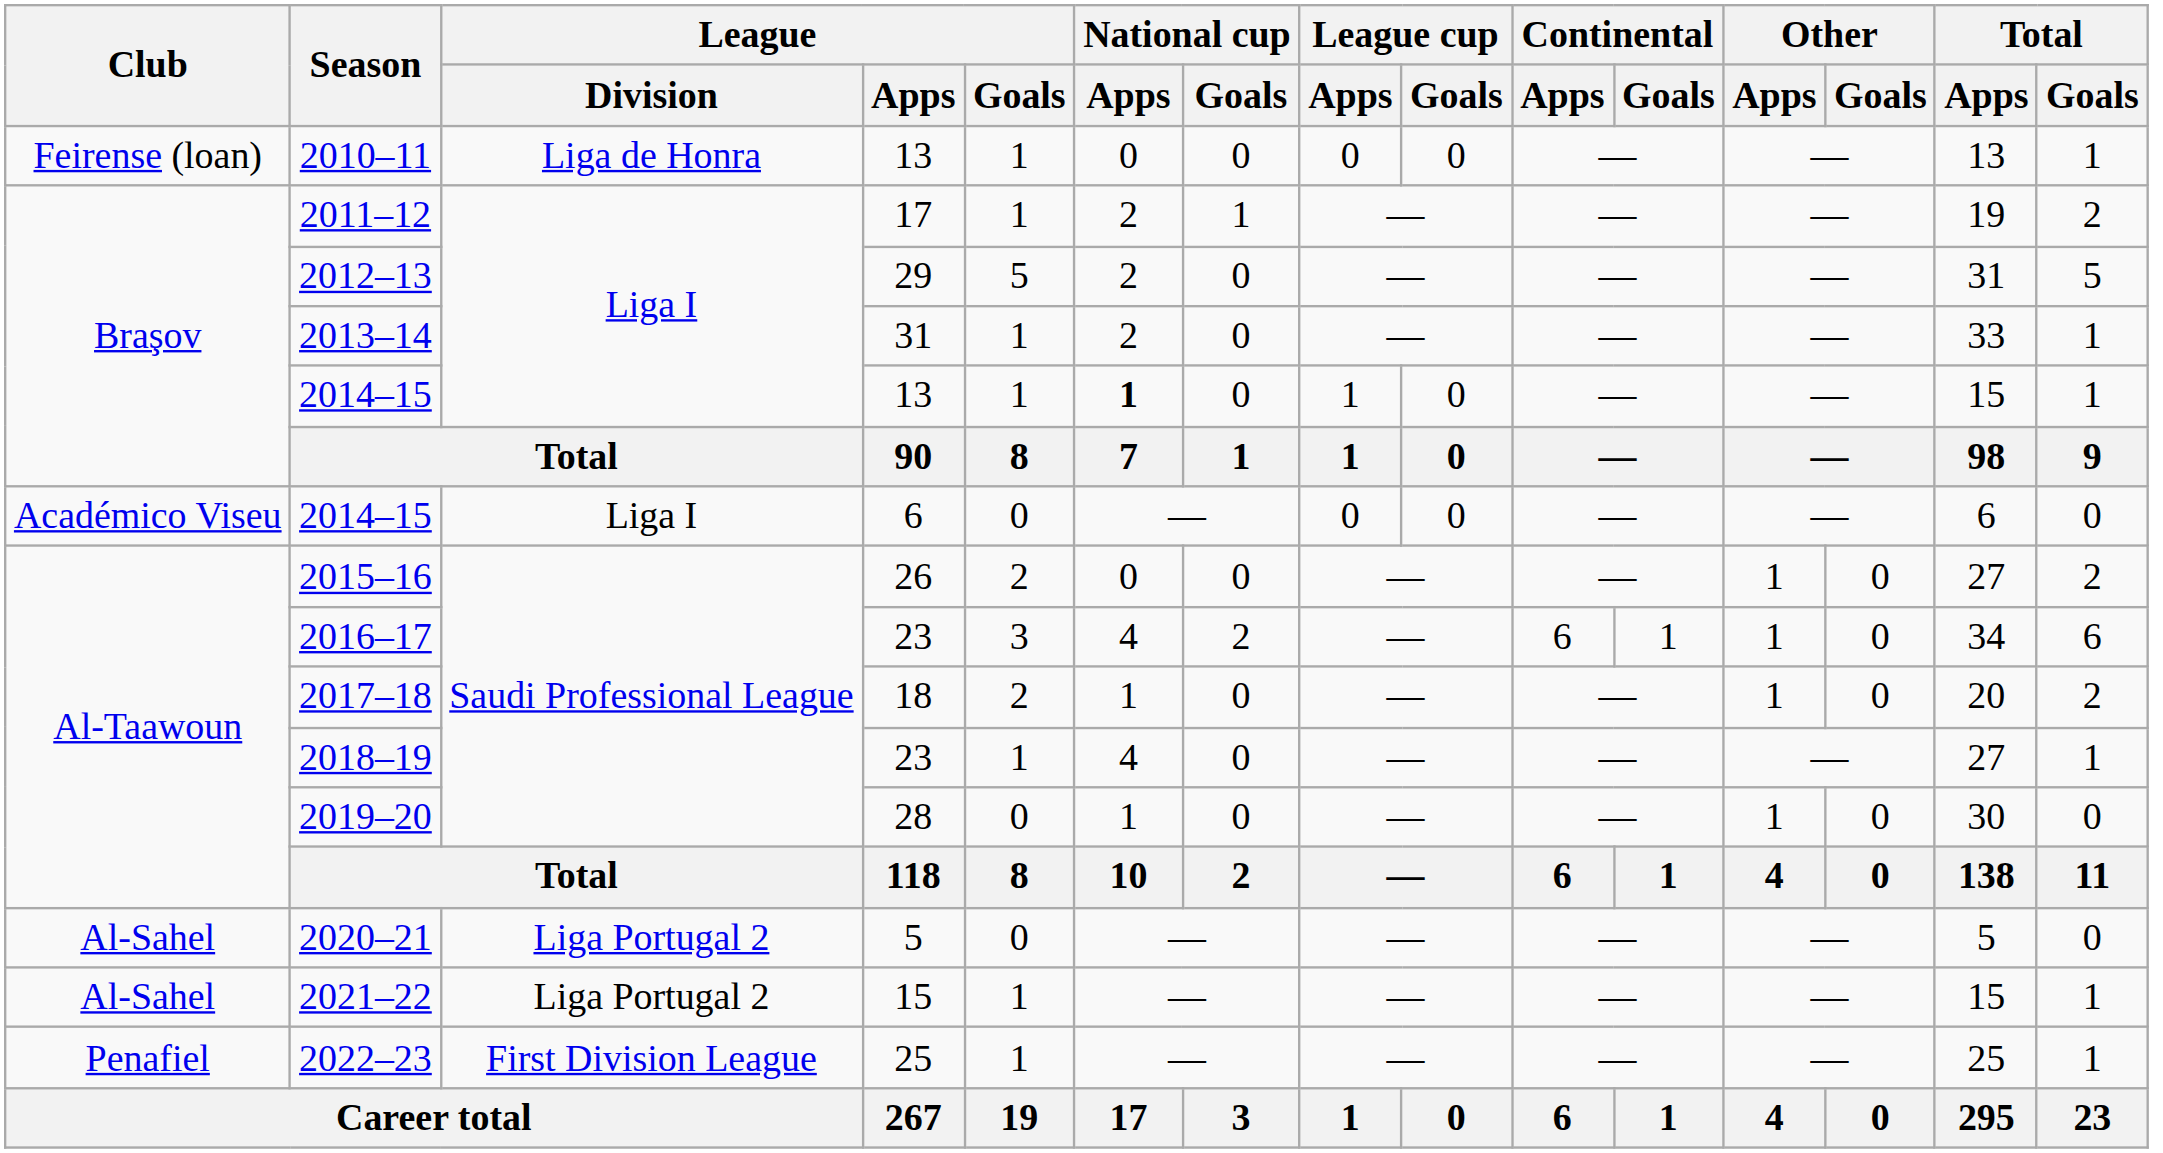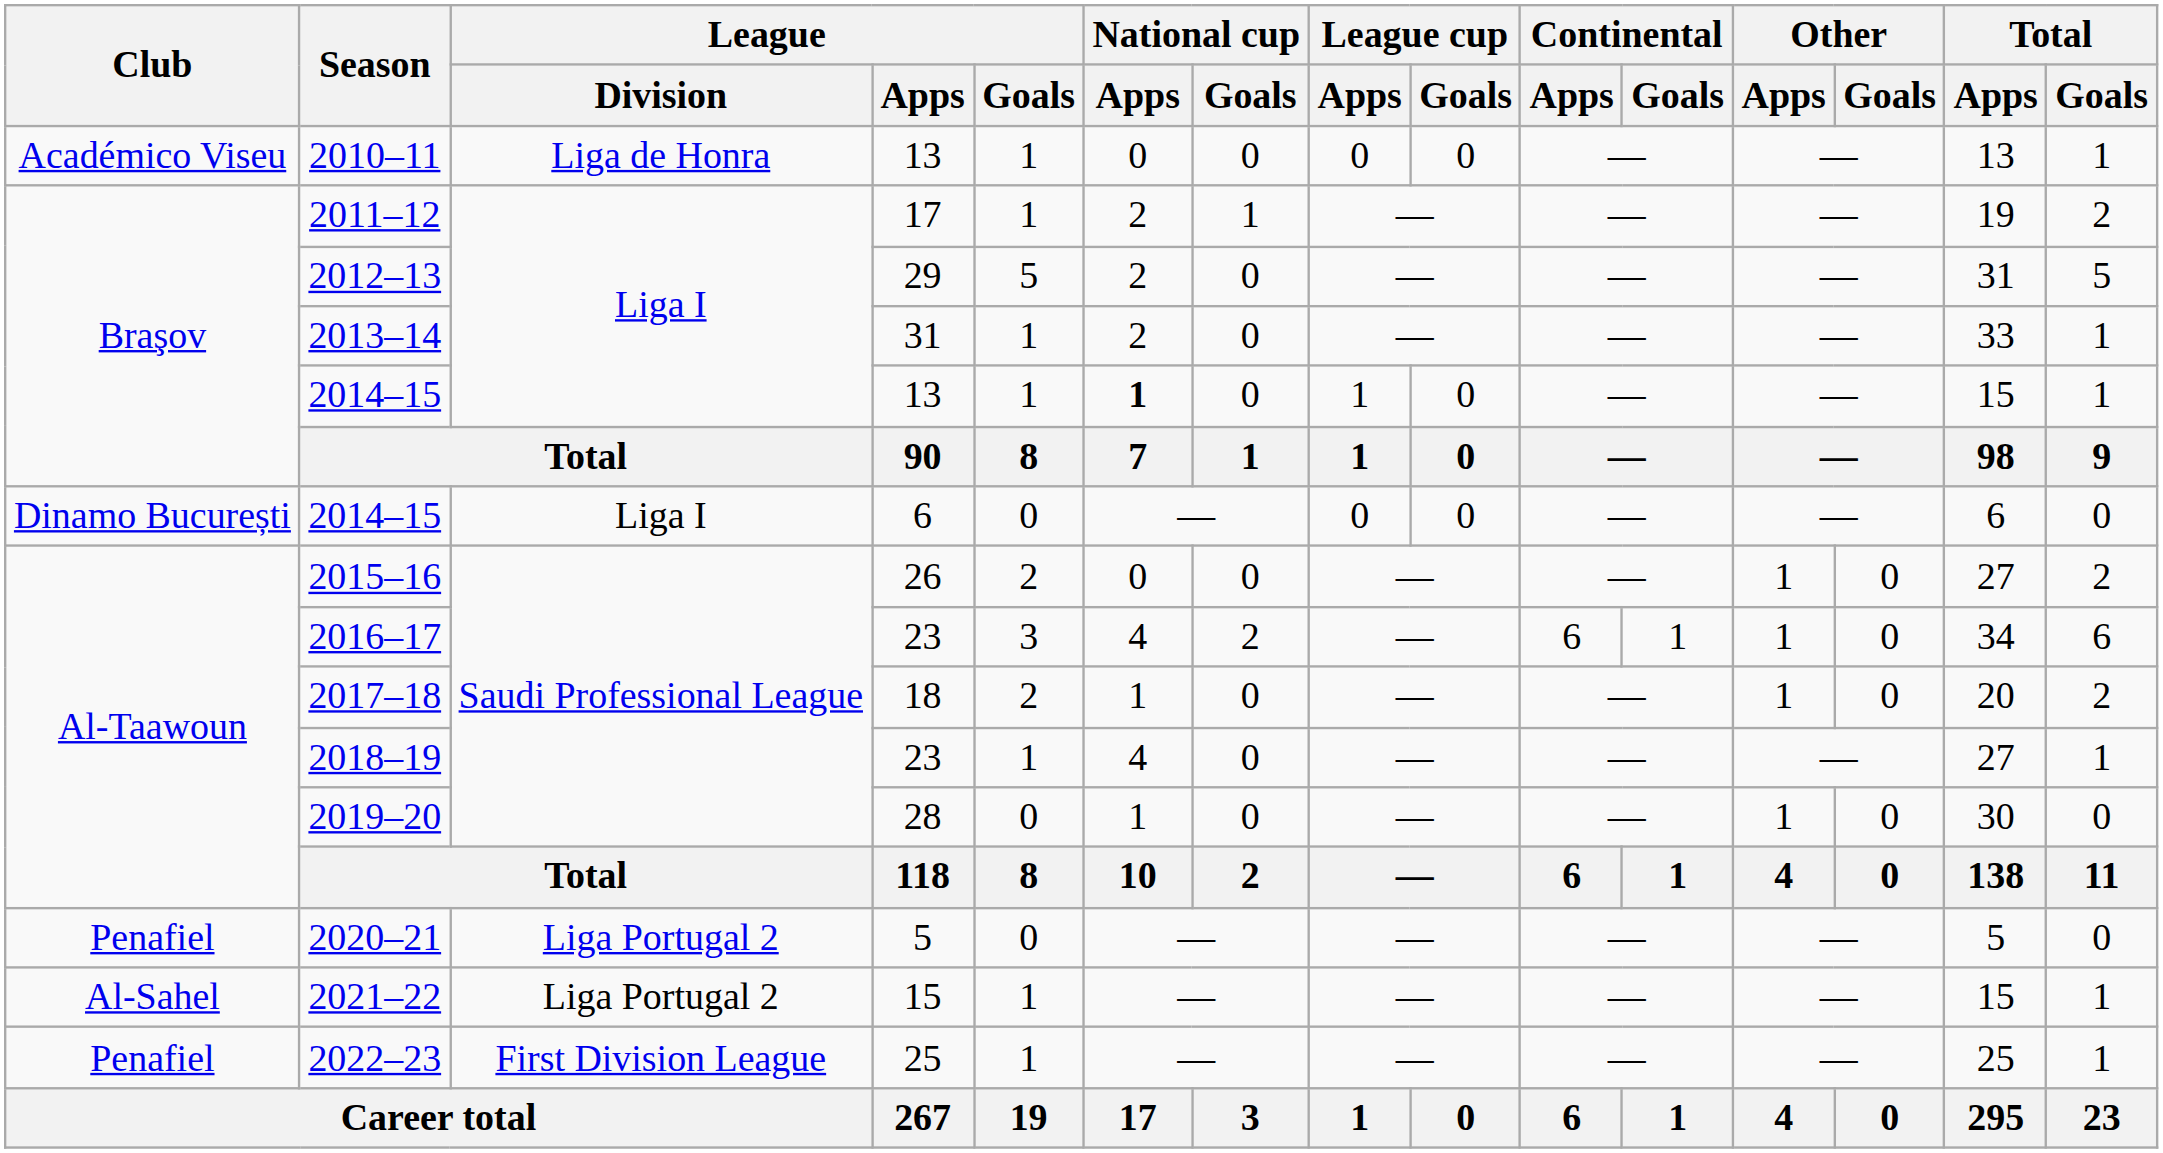2010–11 | Club: Feirense (loan) -> Académico Viseu
2014–15 / 6 | Club: Académico Viseu -> Dinamo București
2020–21 | Club: Al-Sahel -> Penafiel
